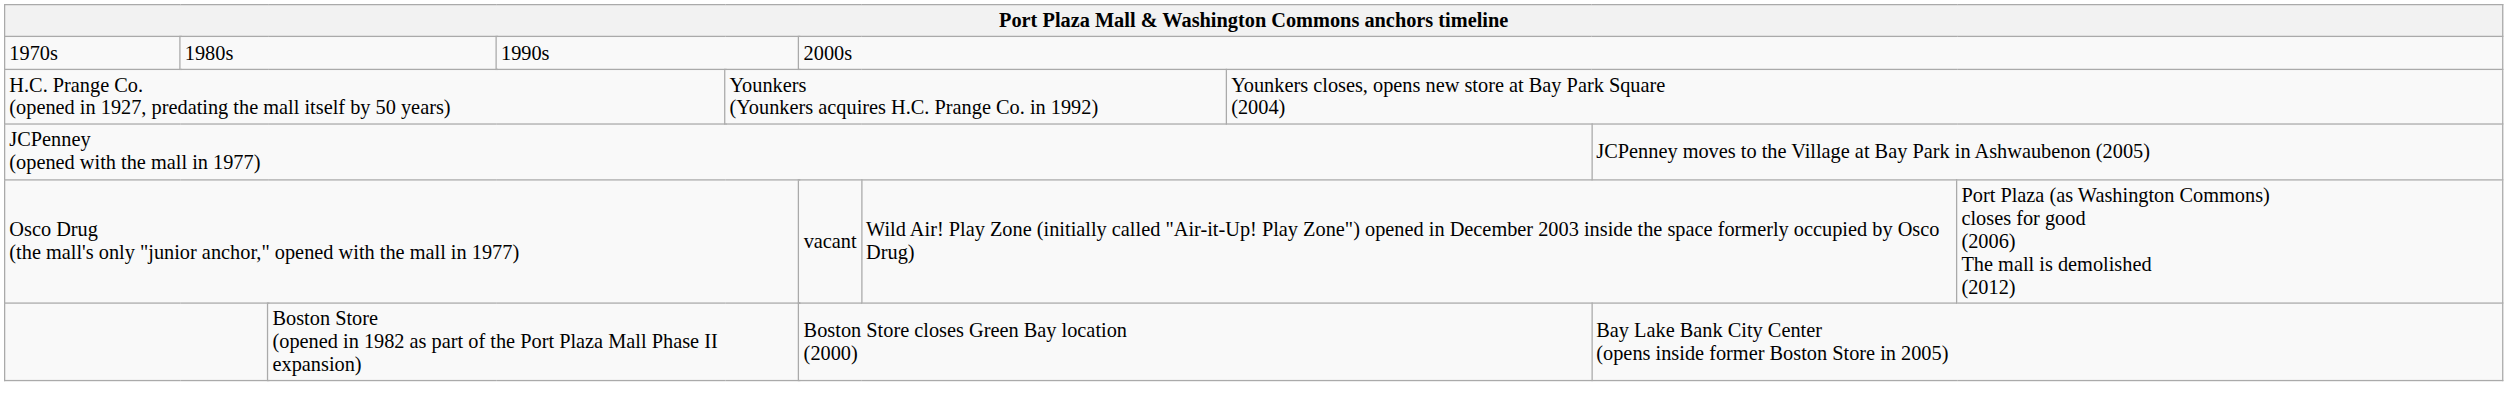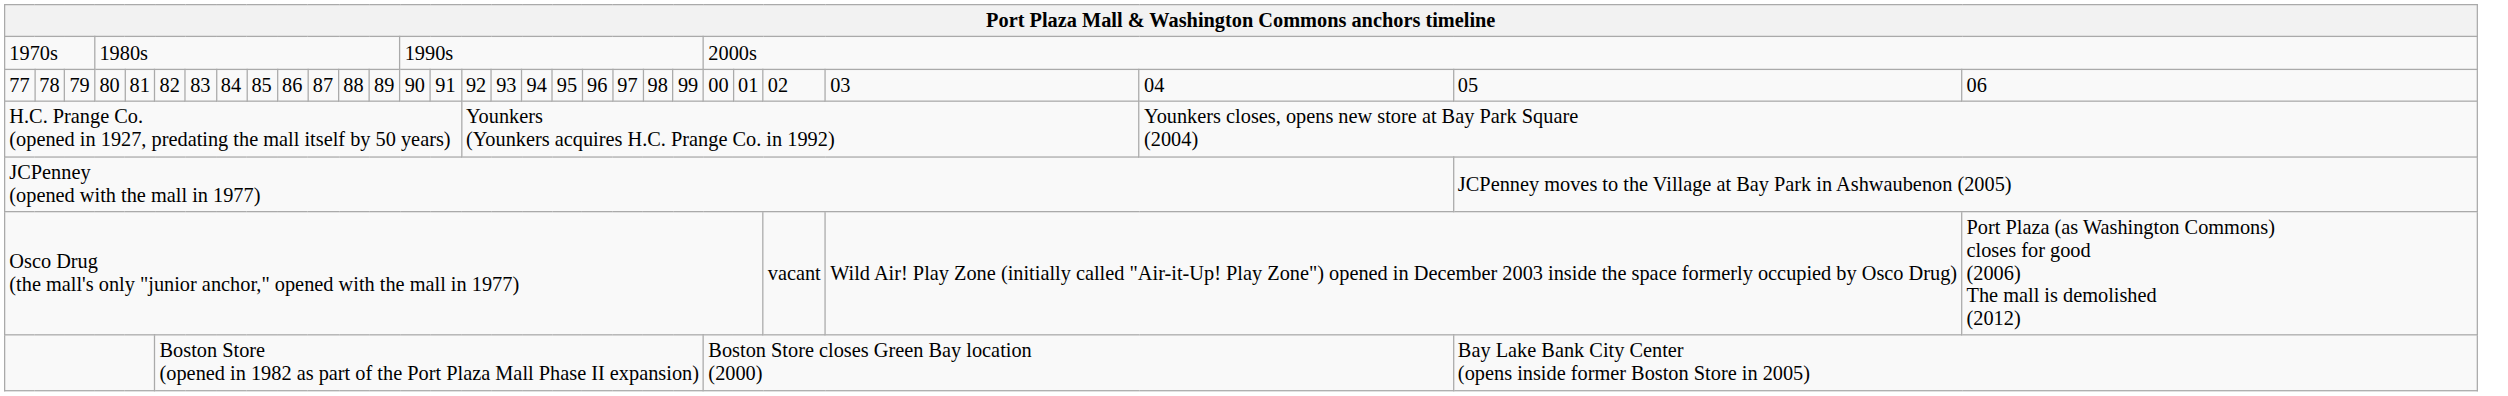+ row: 77 | 78 | 79 | 80 | 81 | 82 | 83 | 84 | 85 | 86 | 87 | 88 | 89 | 90 | 91 | 92 | 93 | 94 | 95 | 96 | 97 | 98 | 99 | 00 | 01 | 02 | 03 | 04 | 05 | 06
